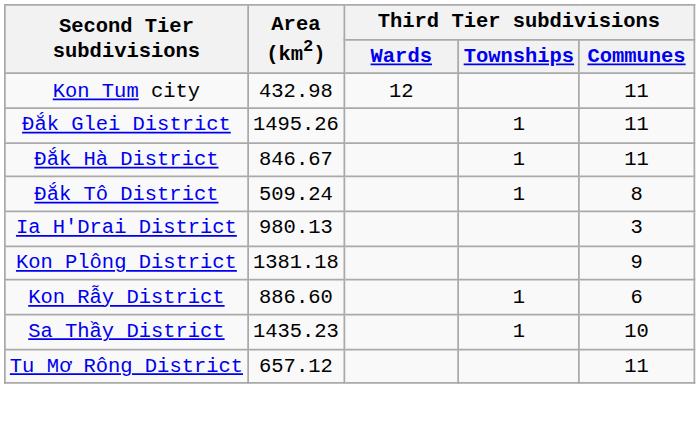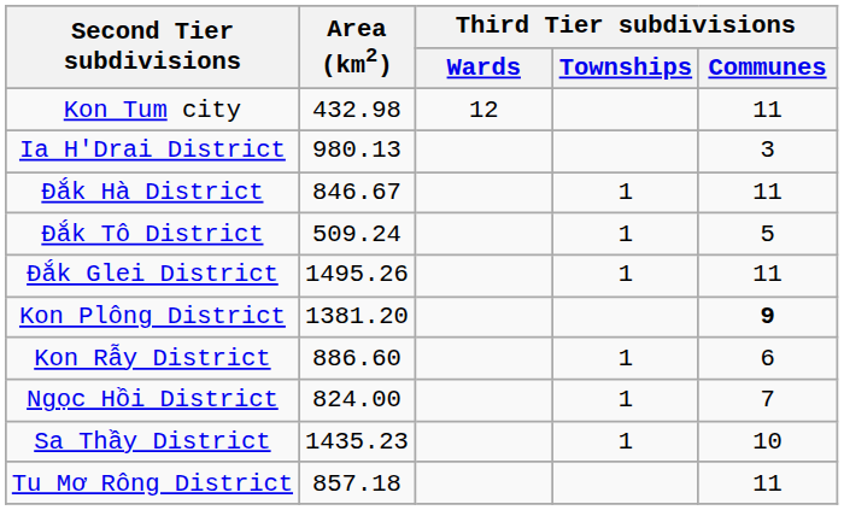rows swapped: Đắk Glei District <-> Ia H'Drai District
Đắk Tô District | Third Tier subdivisions / Communes: 8 -> 5
Kon Plông District | Area (km2): 1381.18 -> 1381.20
Kon Plông District | Third Tier subdivisions / Communes: normal -> bold
+ row: Ngọc Hồi District | 824.00 | 1 | 7
Tu Mơ Rông District | Area (km2): 657.12 -> 857.18
